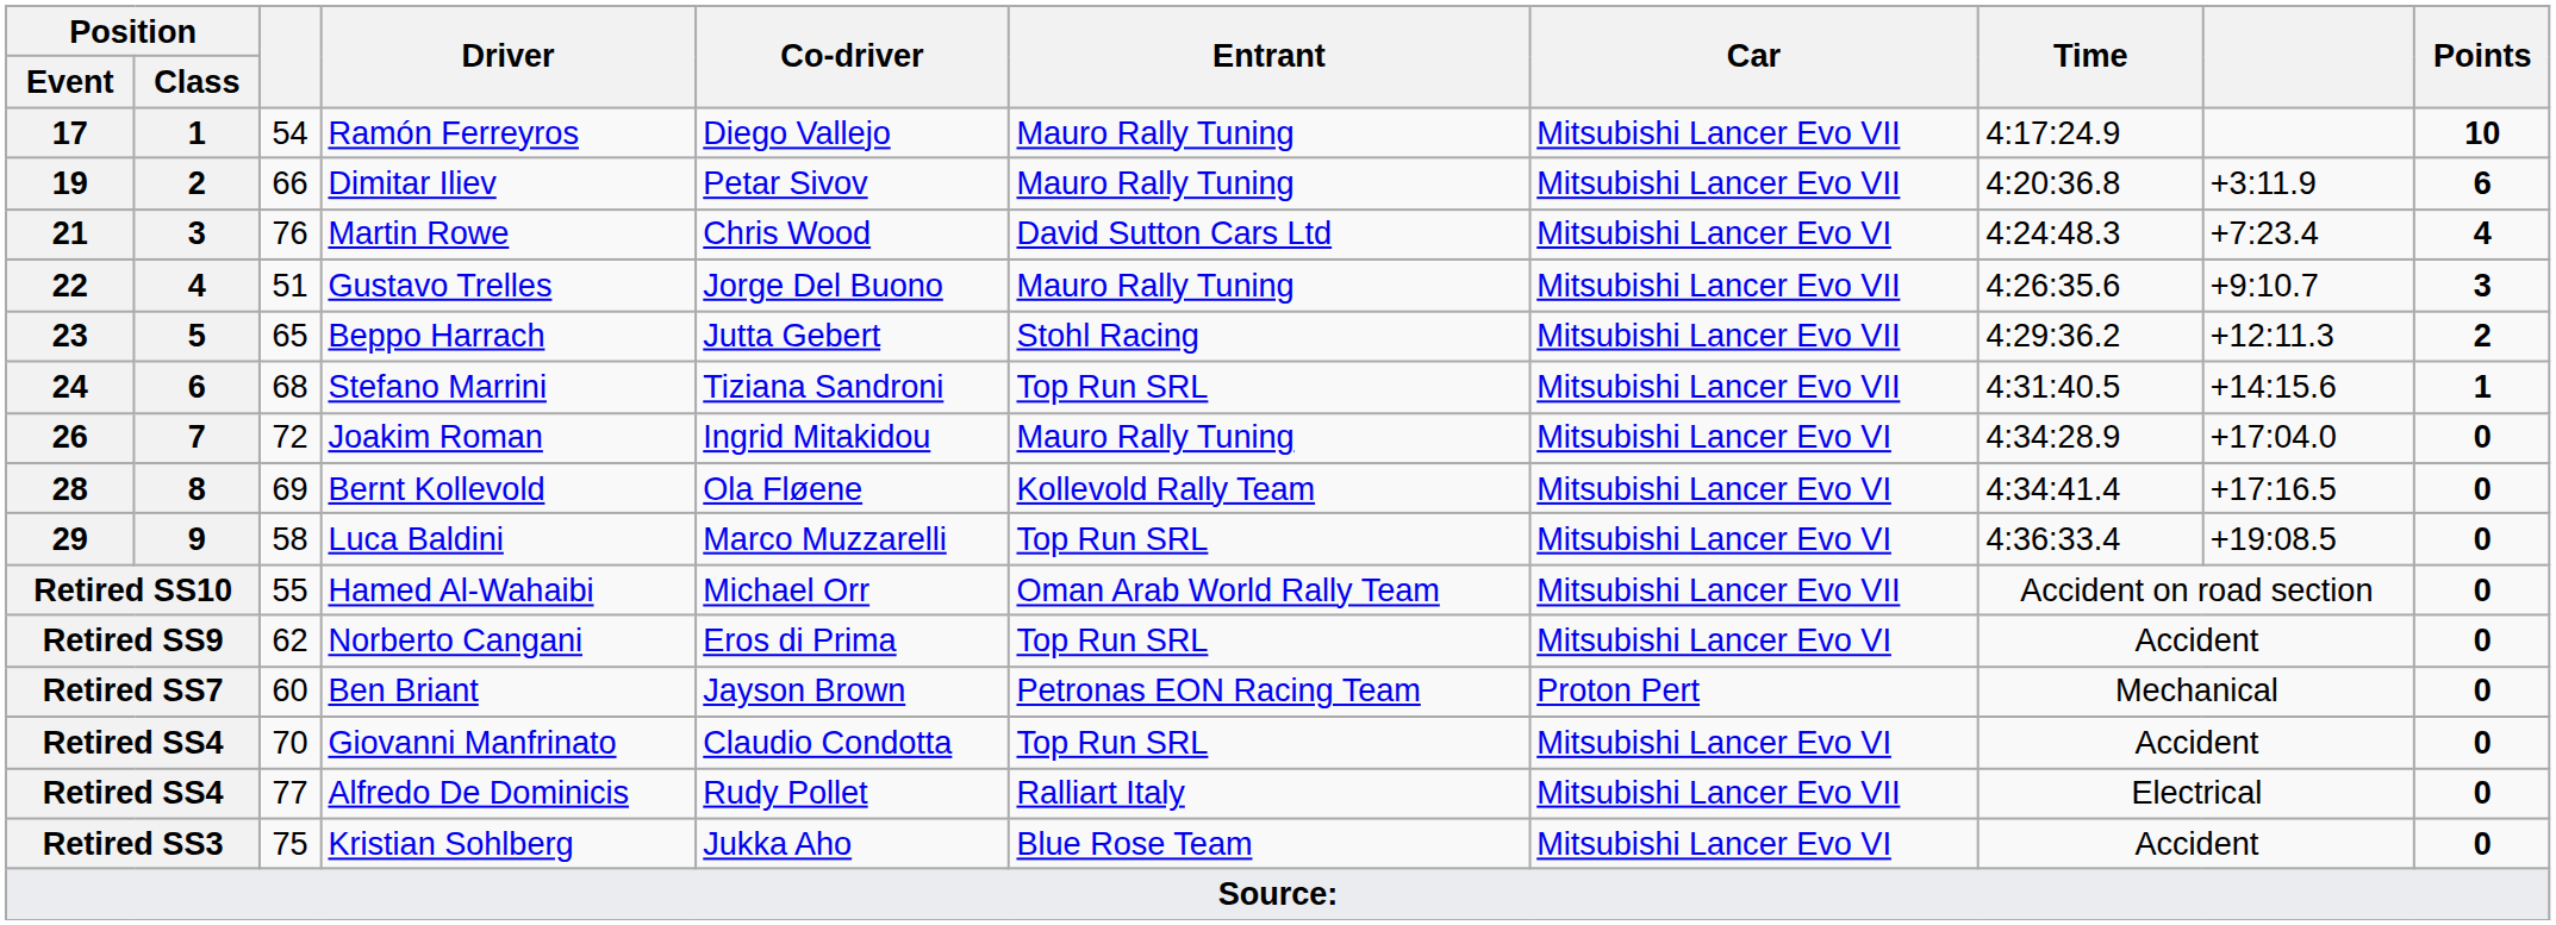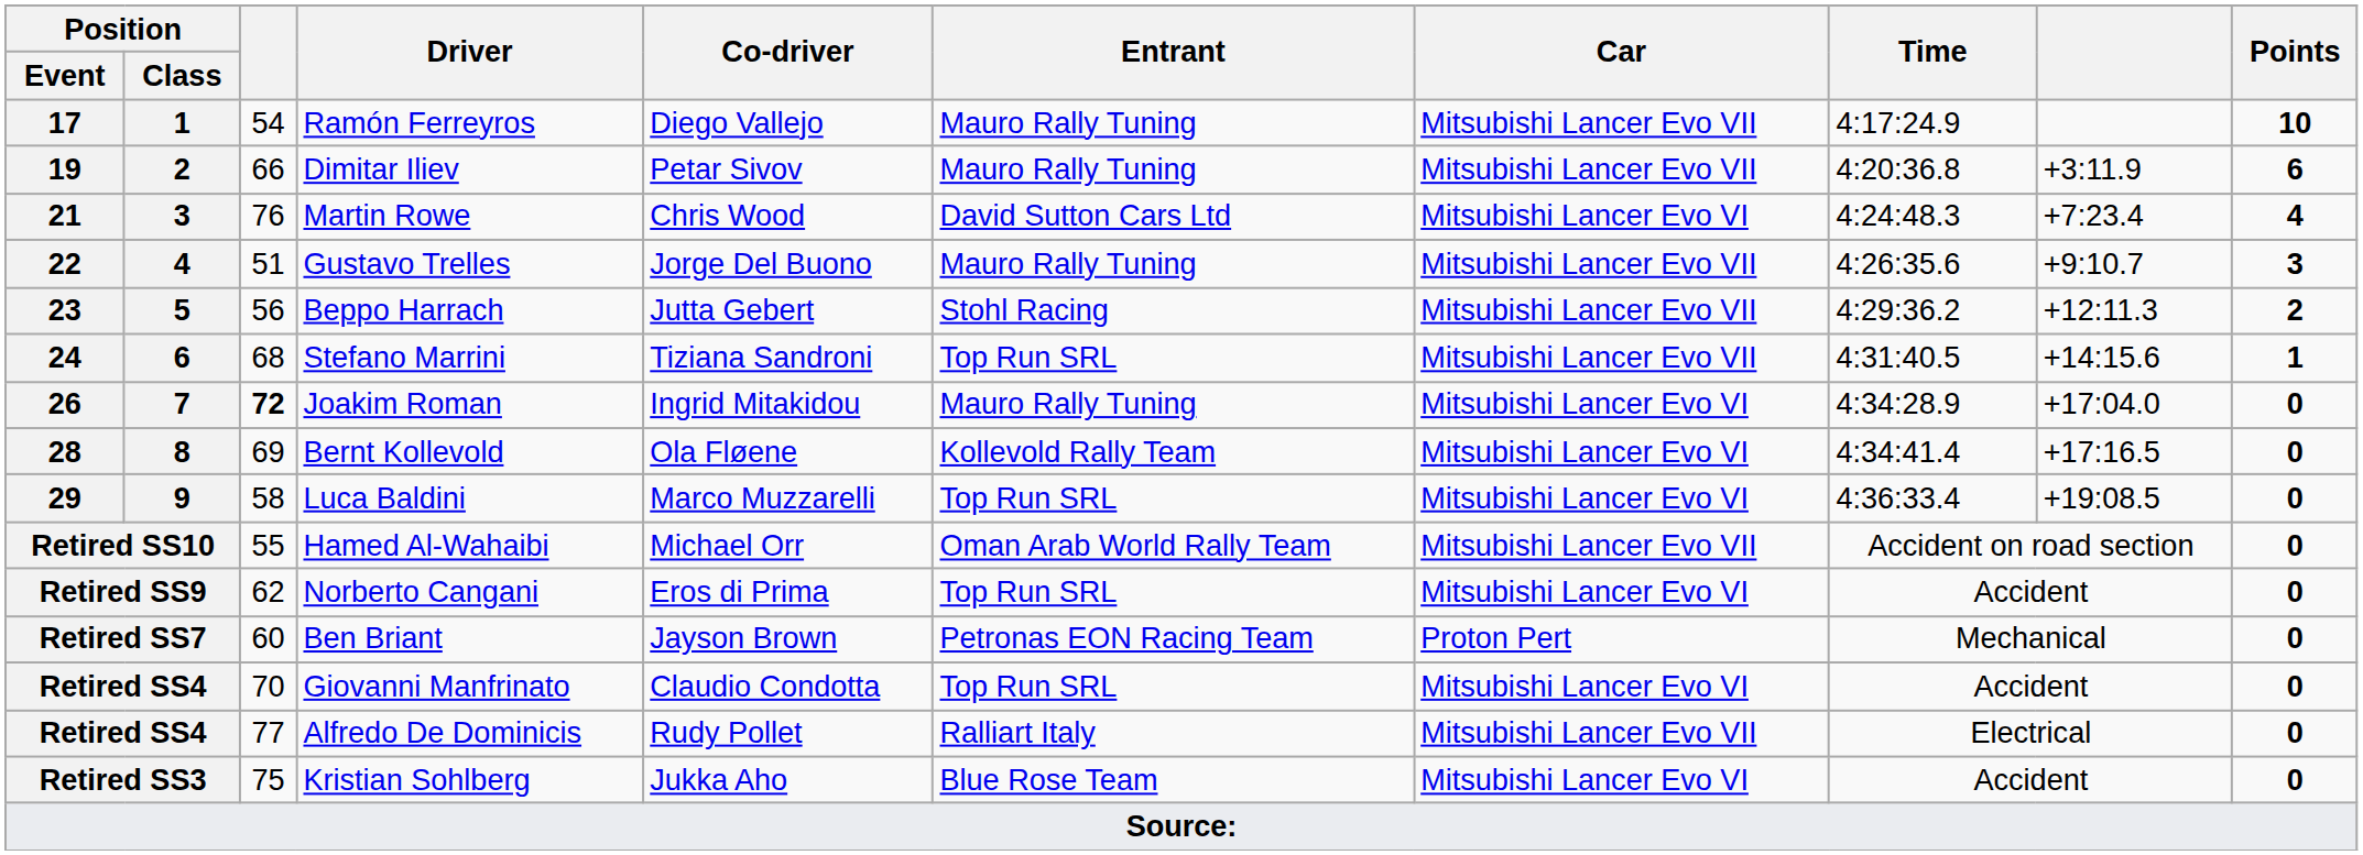23 | column 3: 65 -> 56
26 | column 3: normal -> bold
